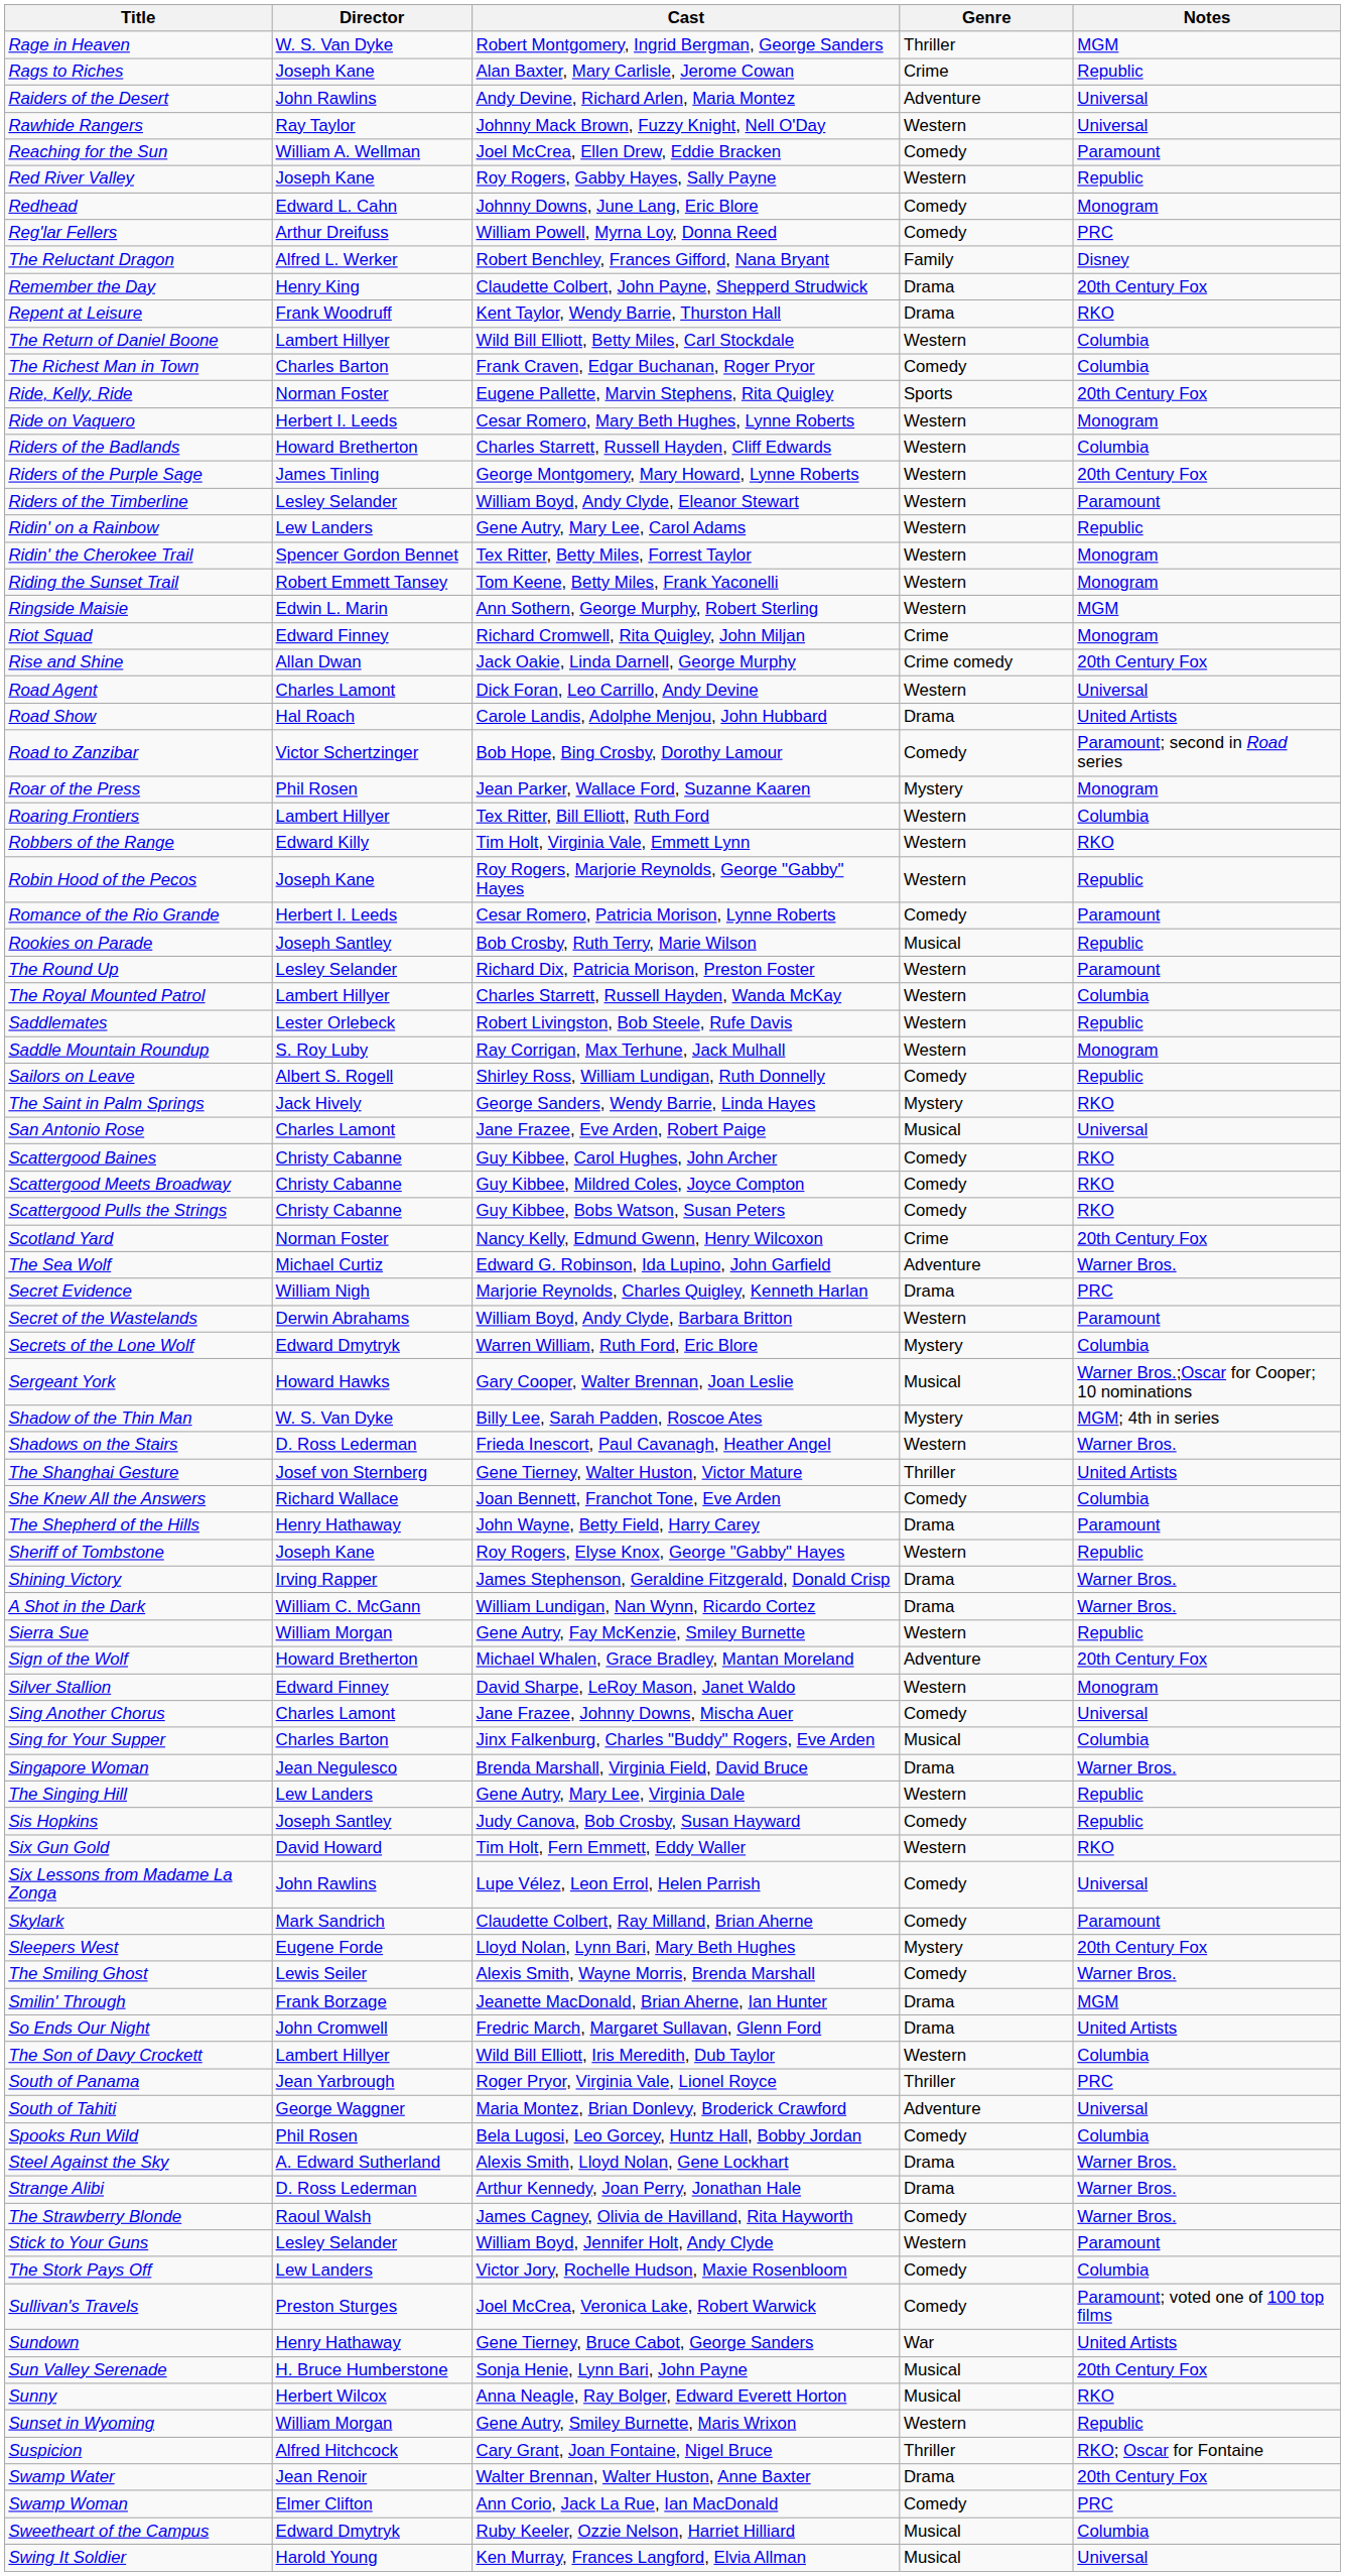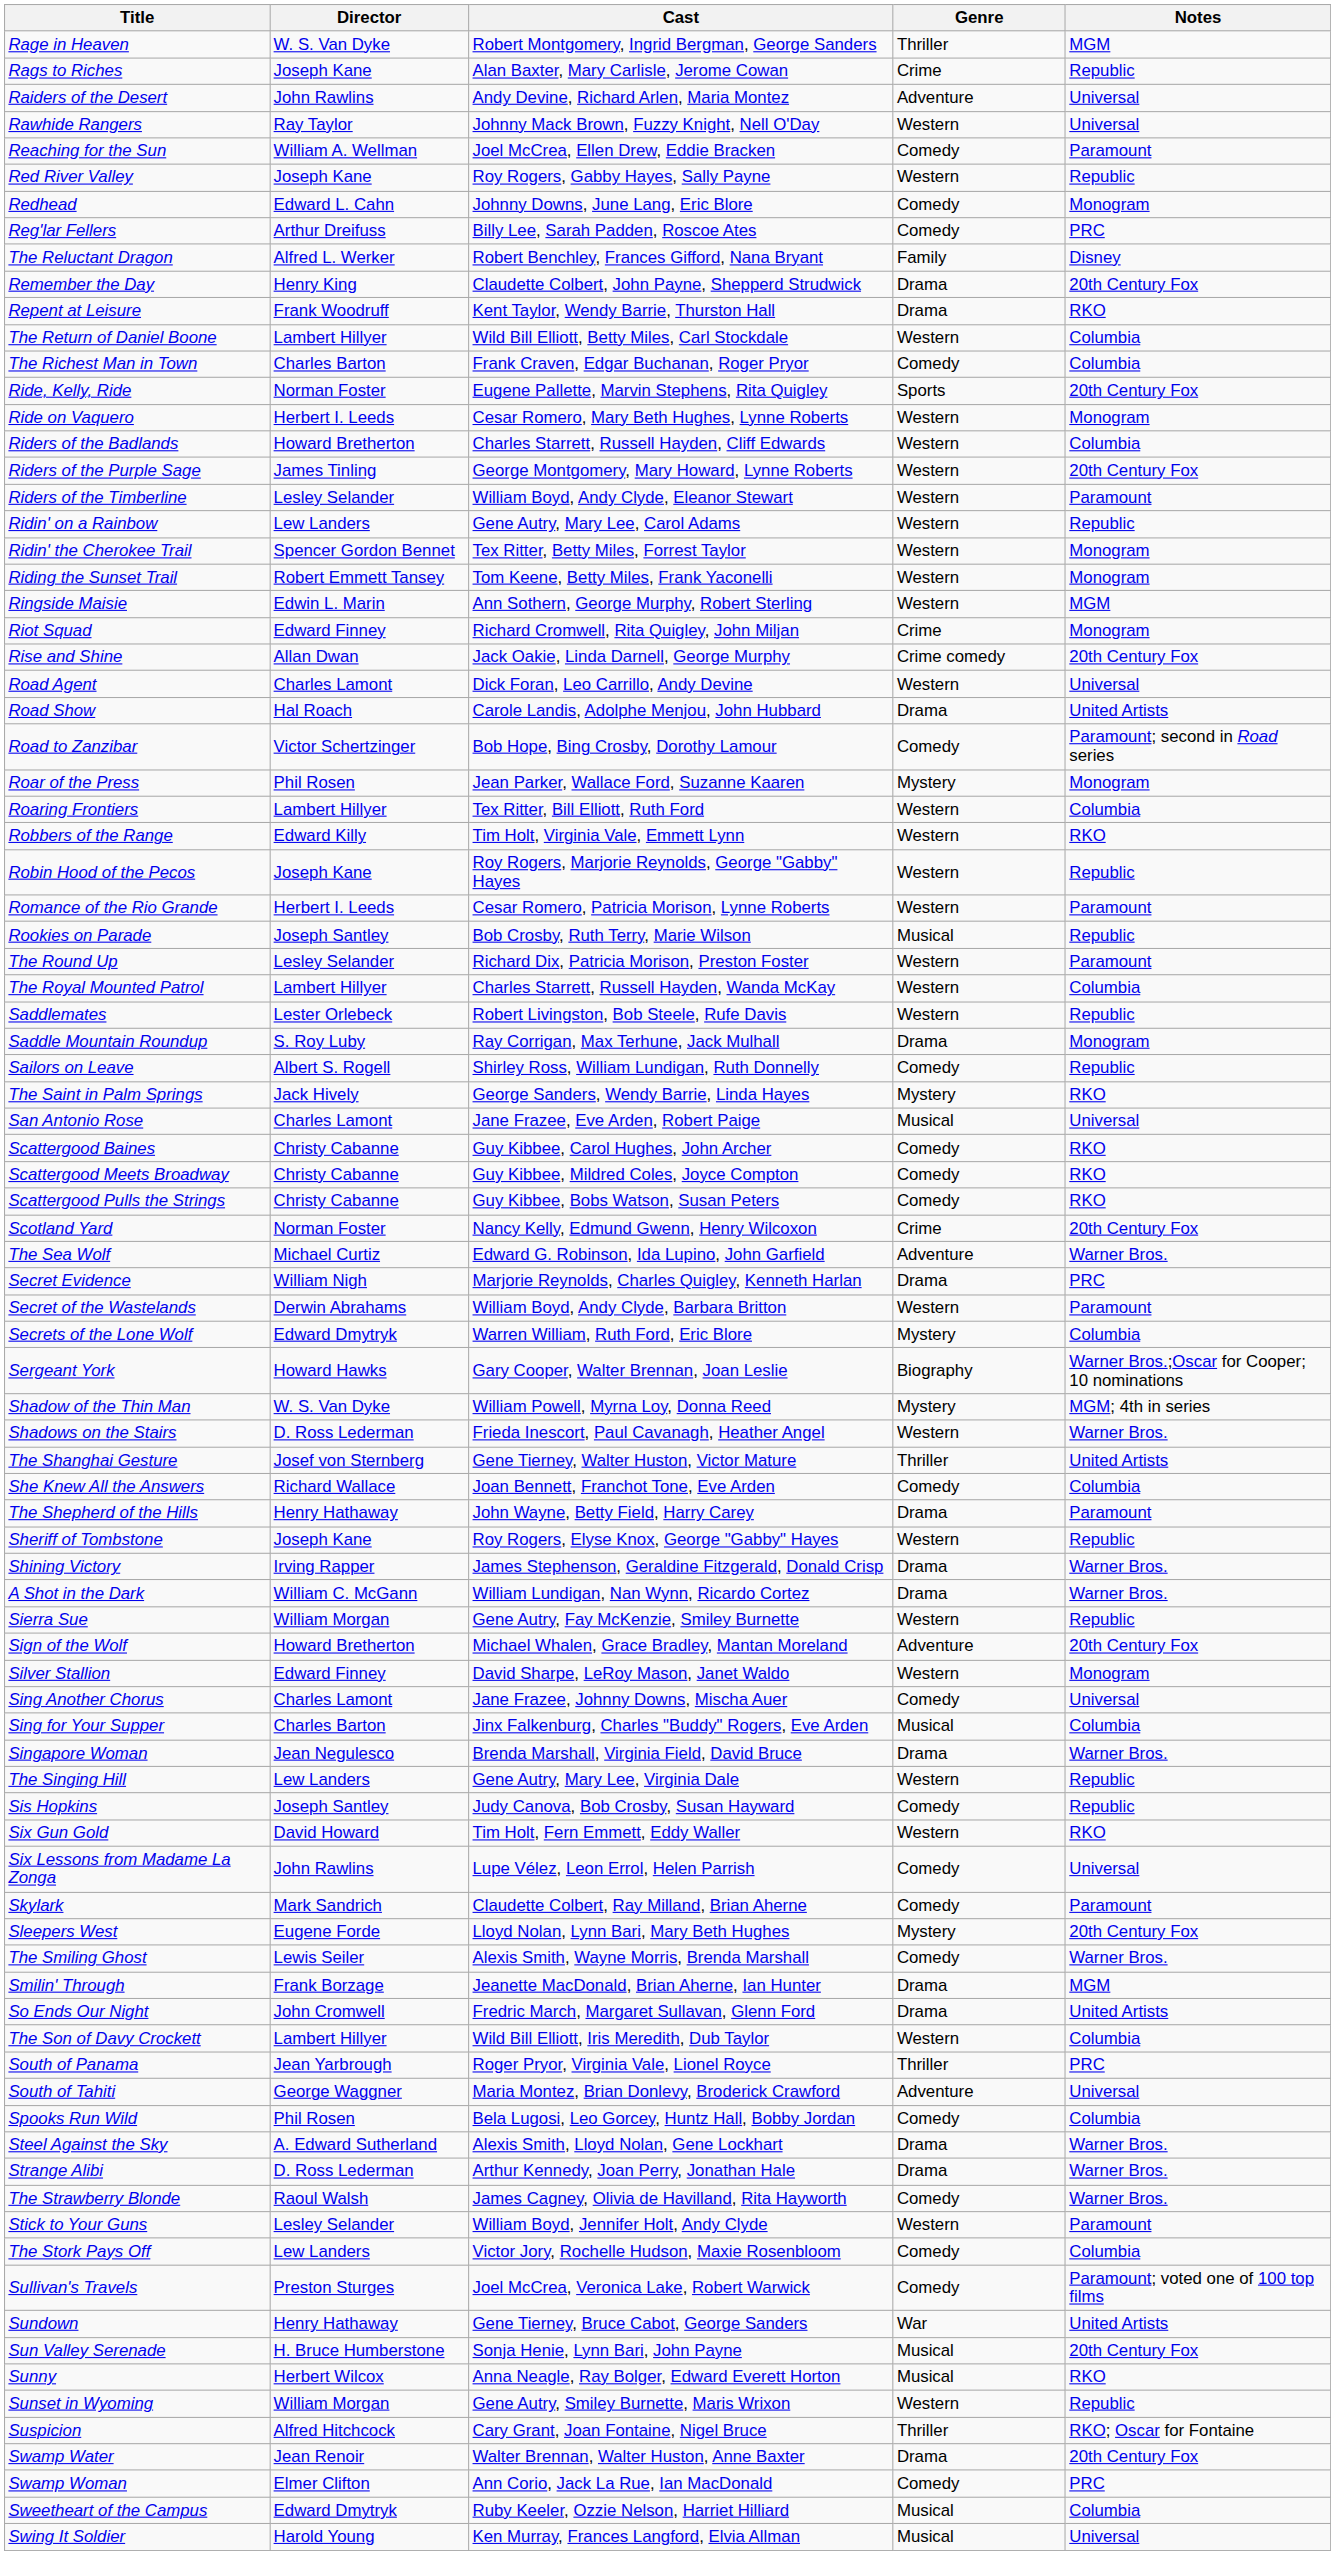Reg'lar Fellers | Cast: William Powell, Myrna Loy, Donna Reed -> Billy Lee, Sarah Padden, Roscoe Ates
Romance of the Rio Grande | Genre: Comedy -> Western
Saddle Mountain Roundup | Genre: Western -> Drama
Sergeant York | Genre: Musical -> Biography
Shadow of the Thin Man | Cast: Billy Lee, Sarah Padden, Roscoe Ates -> William Powell, Myrna Loy, Donna Reed
